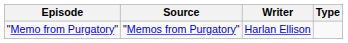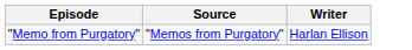- column: Type
